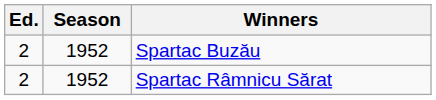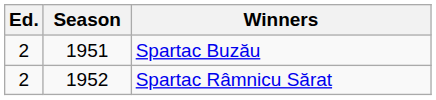Spartac Buzău | Season: 1952 -> 1951
